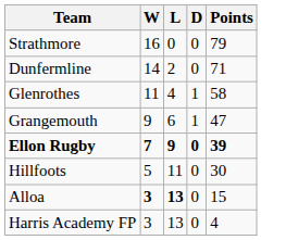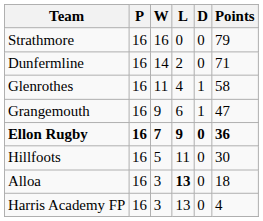+ column: P | 16 | 16 | 16 | 16 | 16 | 16 | 16 | 16
Ellon Rugby | Points: 39 -> 36
Alloa | W: bold -> normal
Alloa | Points: 15 -> 18
